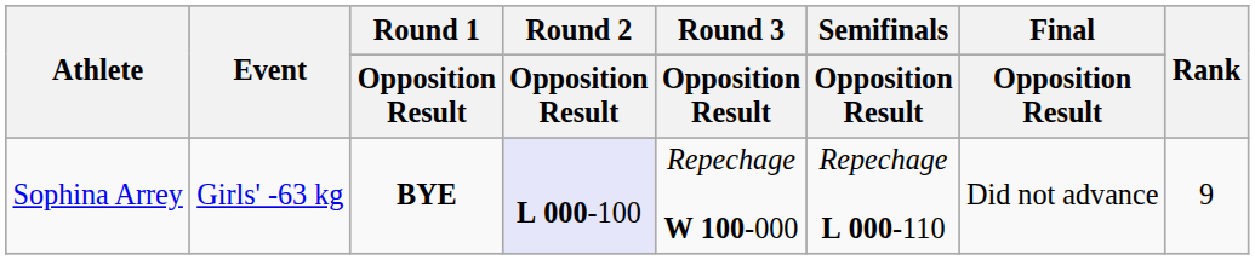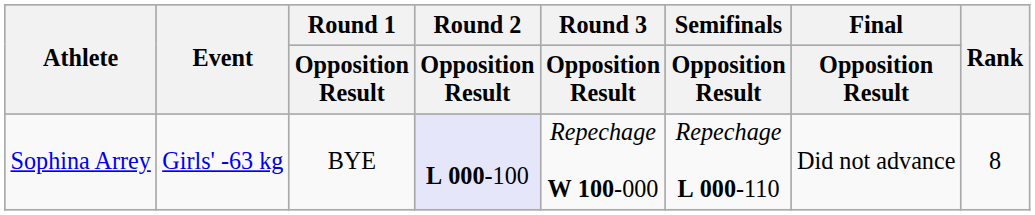Sophina Arrey | Round 1 / Opposition Result: bold -> normal
Sophina Arrey | Rank: 9 -> 8
